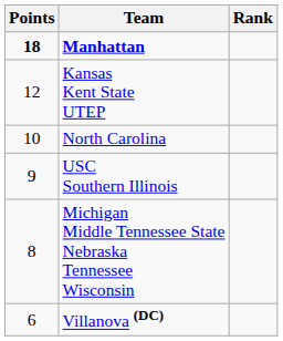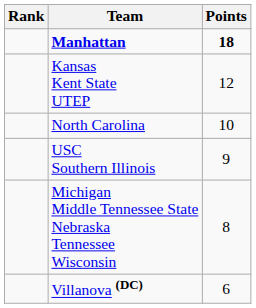columns swapped: Rank <-> Points
